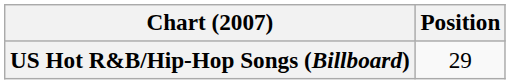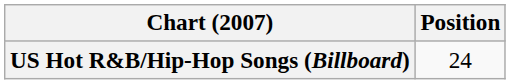US Hot R&B/Hip-Hop Songs (Billboard) | Position: 29 -> 24
